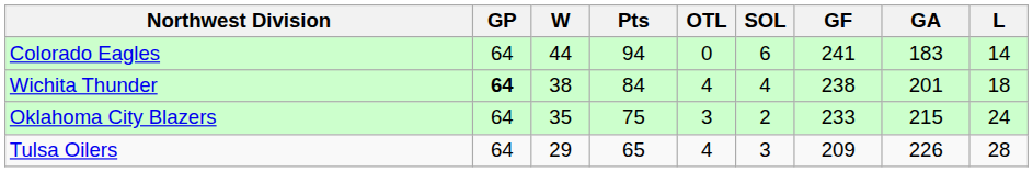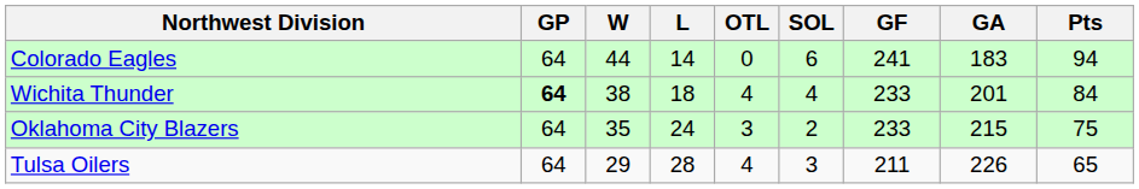columns swapped: L <-> Pts
Wichita Thunder | GF: 238 -> 233
Tulsa Oilers | GF: 209 -> 211
